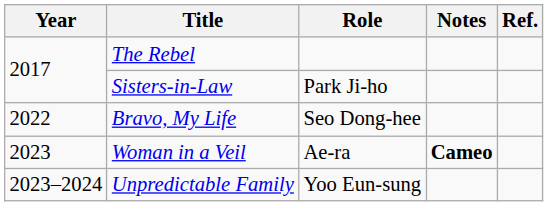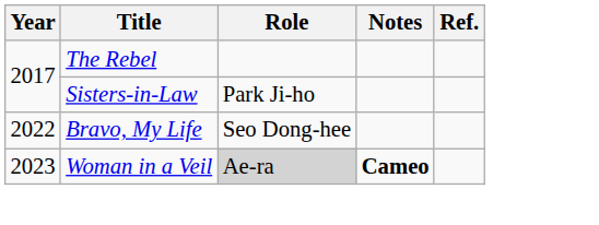Woman in a Veil | Role: no background -> lightgrey background
- row: 2023–2024 | Unpredictable Family | Yoo Eun-sung
